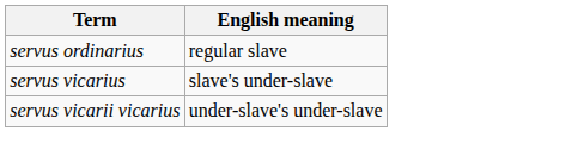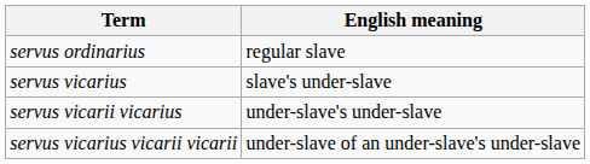+ row: servus vicarius vicarii vicarii | under-slave of an under-slave's under-slave
